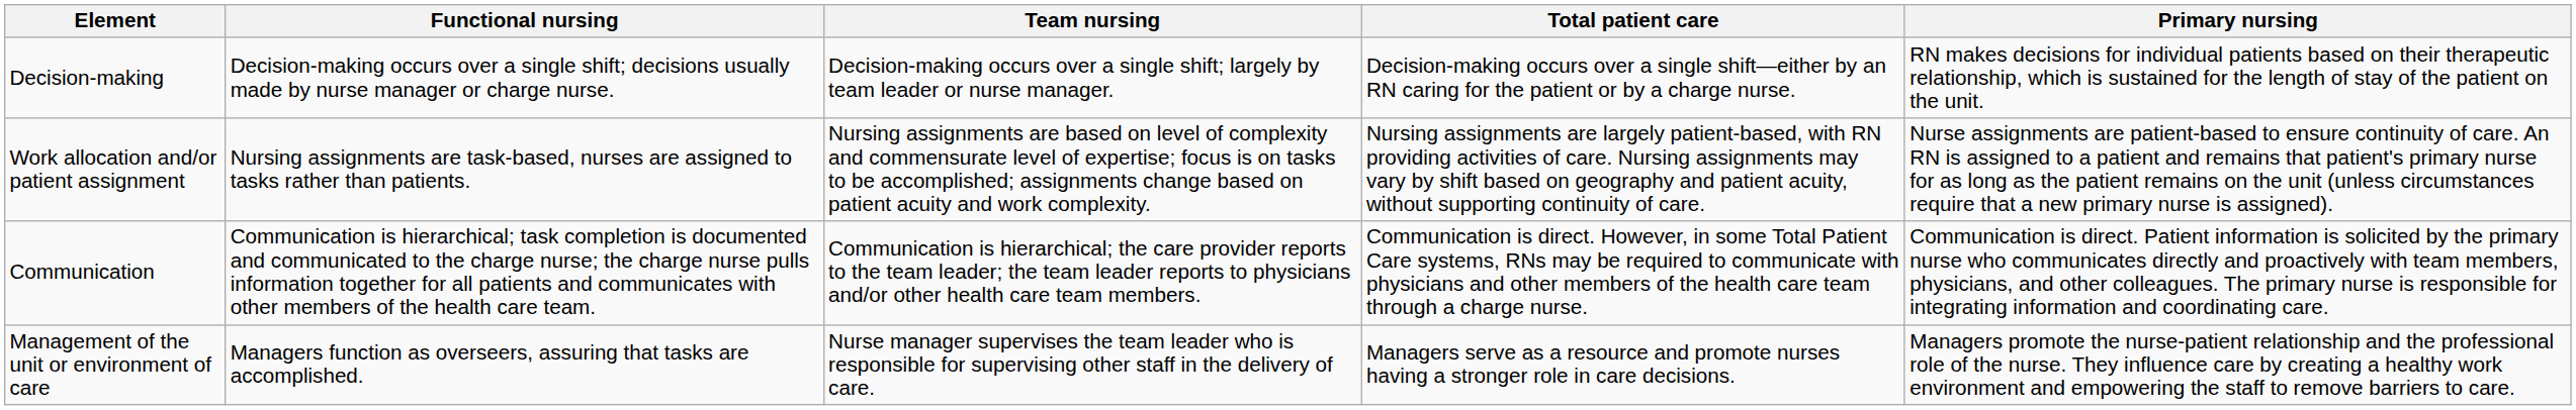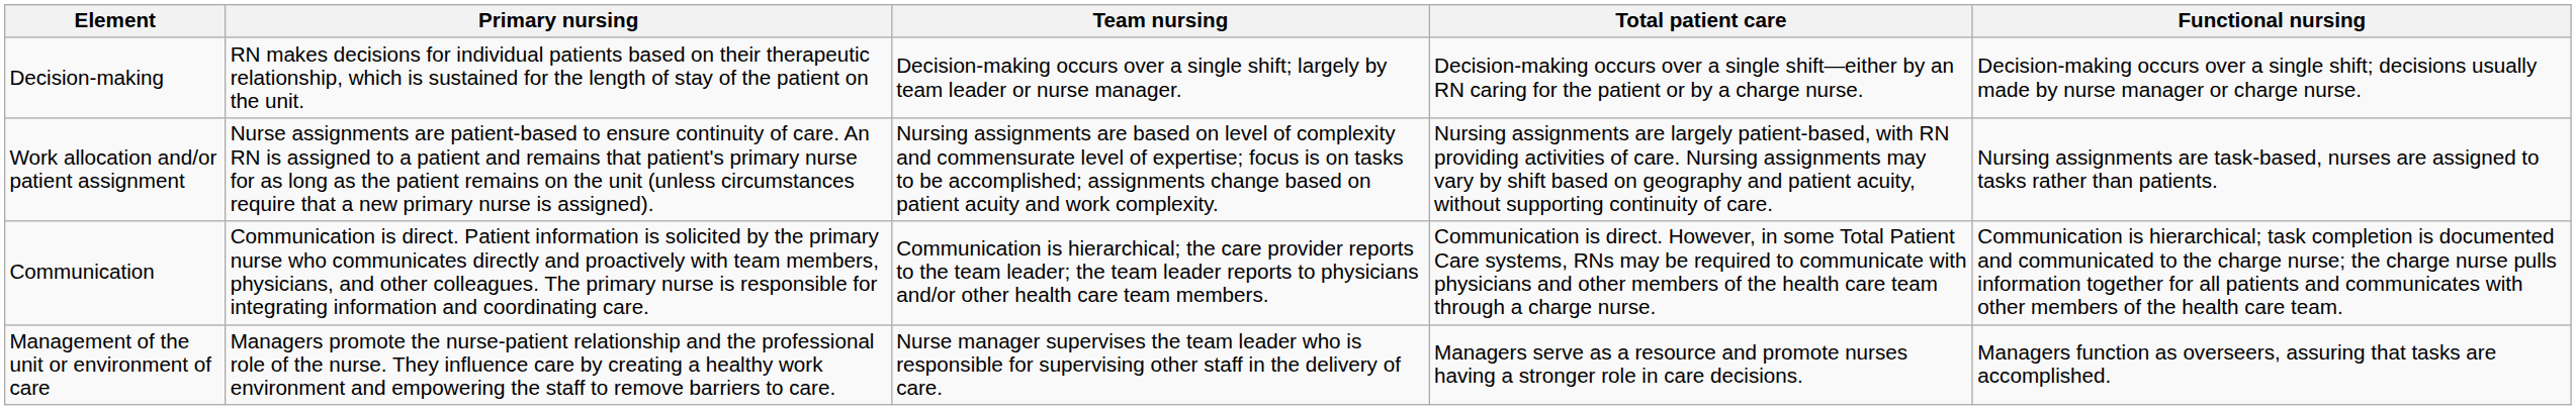columns swapped: Functional nursing <-> Primary nursing
